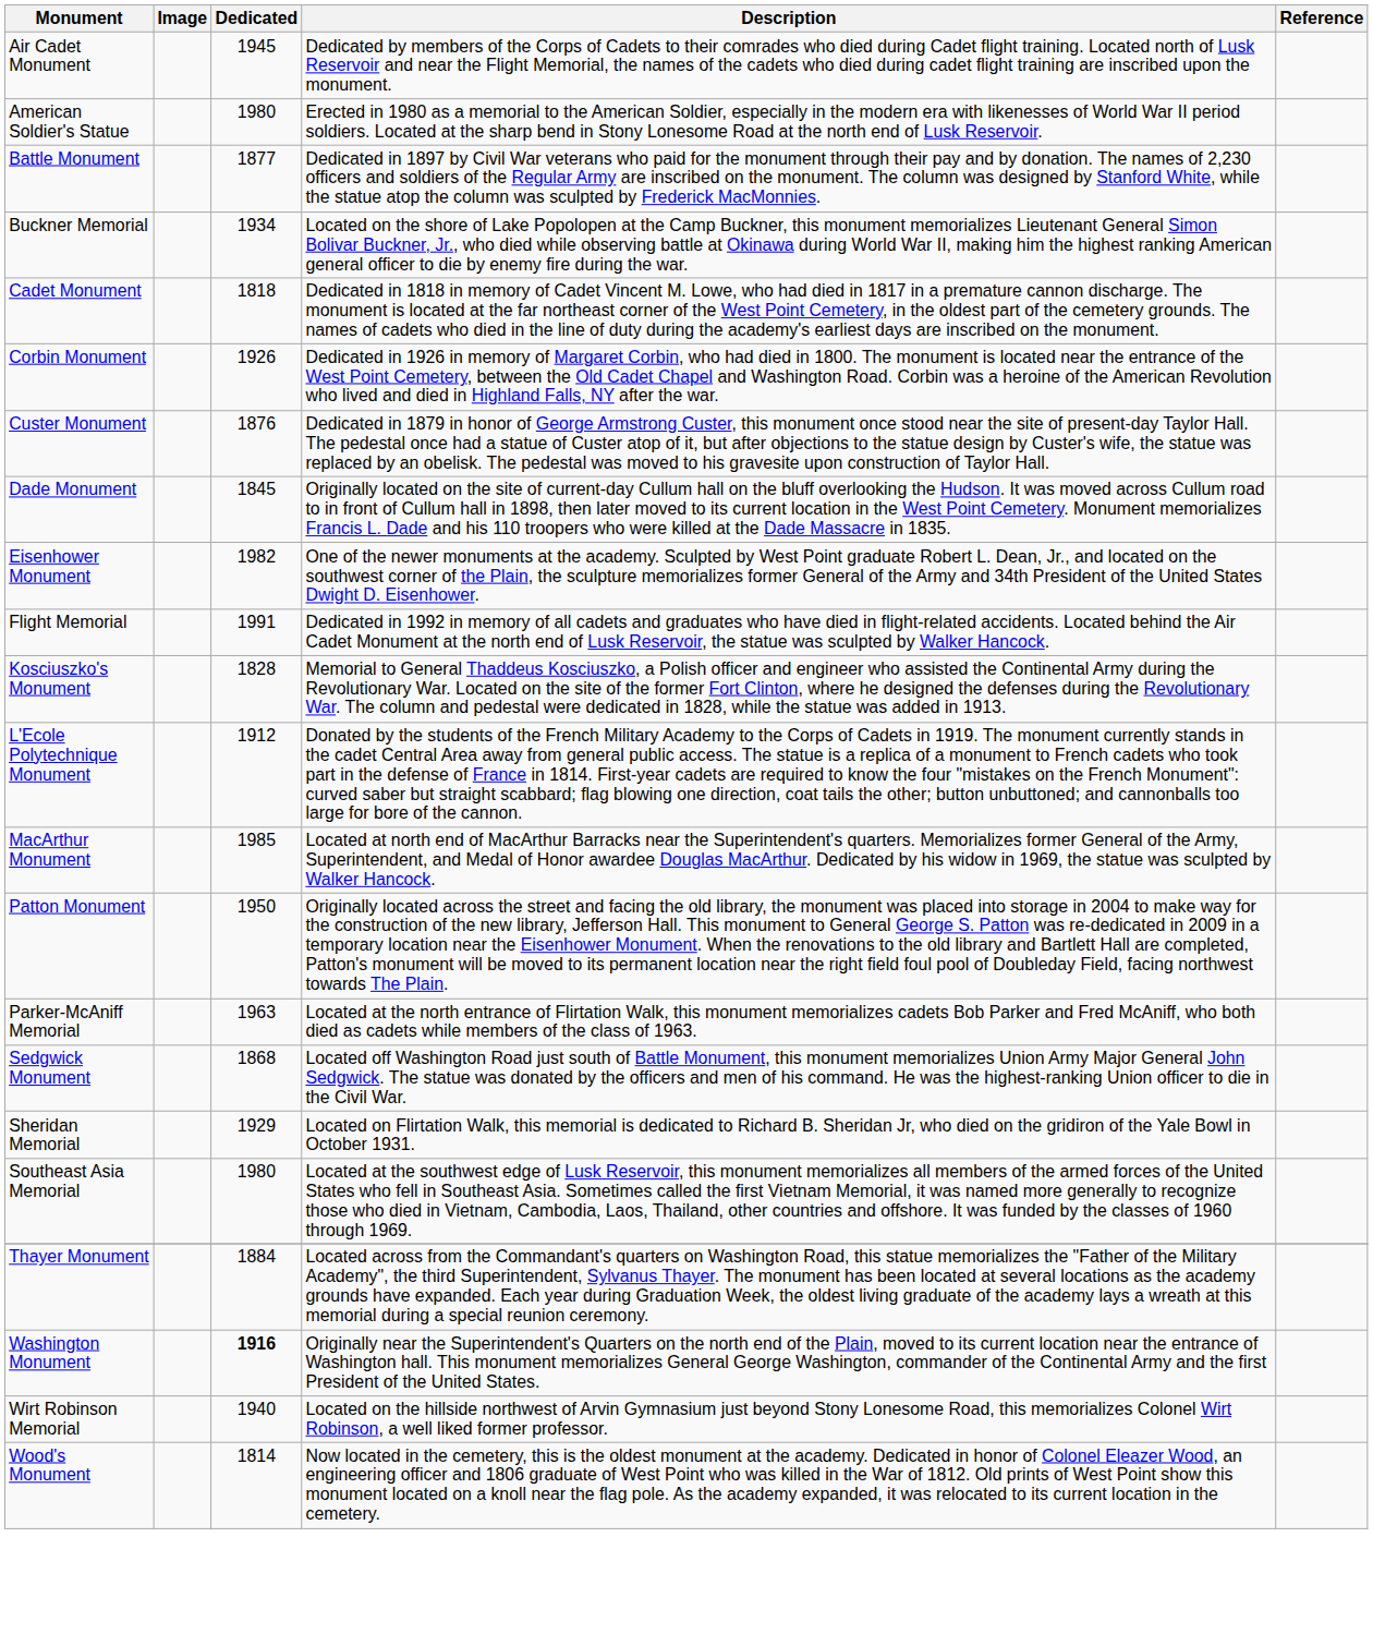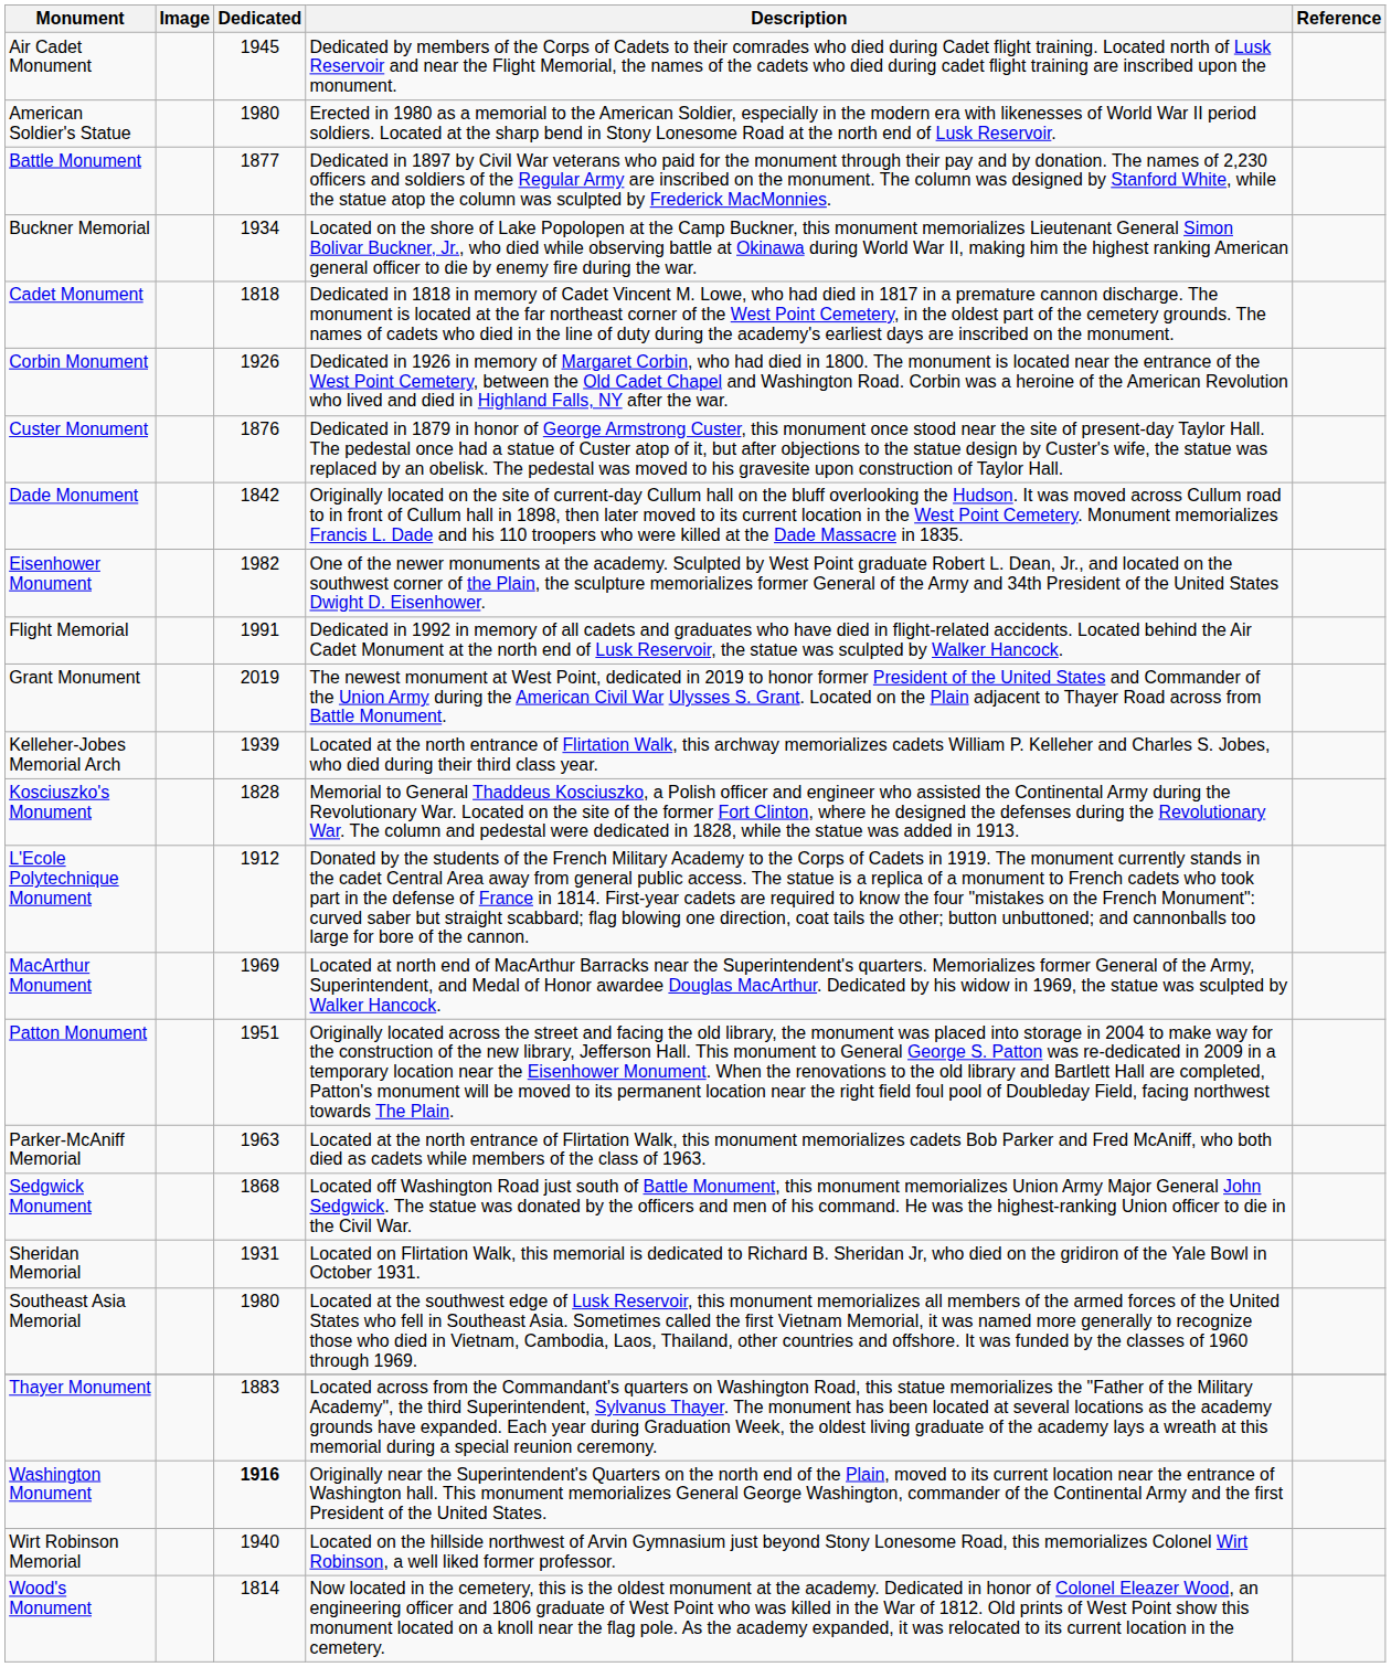Dade Monument | Dedicated: 1845 -> 1842
+ row: Grant Monument | 2019 | The newest monument at West Point, dedicated in 2019 to honor former President of the United States and Commander of the Union Army during the American Civil War Ulysses S. Grant. Located on the Plain adjacent to Thayer Road across from Battle Monument.
+ row: Kelleher-Jobes Memorial Arch | 1939 | Located at the north entrance of Flirtation Walk, this archway memorializes cadets William P. Kelleher and Charles S. Jobes, who died during their third class year.
MacArthur Monument | Dedicated: 1985 -> 1969
Patton Monument | Dedicated: 1950 -> 1951
Sheridan Memorial | Dedicated: 1929 -> 1931
Thayer Monument | Dedicated: 1884 -> 1883
